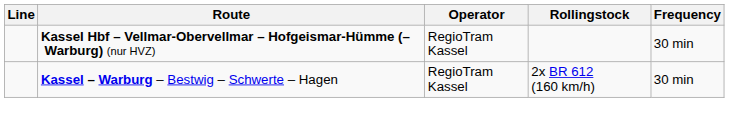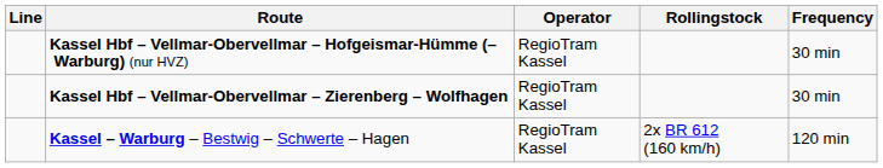+ row: Kassel Hbf – Vellmar-Obervellmar – Zierenberg – Wolfhagen | RegioTram Kassel | 30 min
Kassel – Warburg – Bestwig – Schwerte – Hagen | Frequency: 30 min -> 120 min
